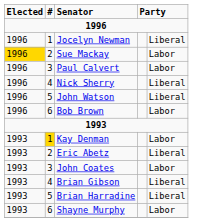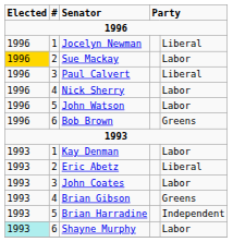Paul Calvert | column 5: Labor -> Liberal
Nick Sherry | column 5: Liberal -> Labor
John Watson | column 5: Liberal -> Labor
Bob Brown | column 5: Labor -> Greens
Kay Denman | #: gold background -> no background
Brian Gibson | column 5: Liberal -> Greens
Brian Harradine | column 5: Liberal -> Independent
Shayne Murphy | Elected: no background -> paleturquoise background
